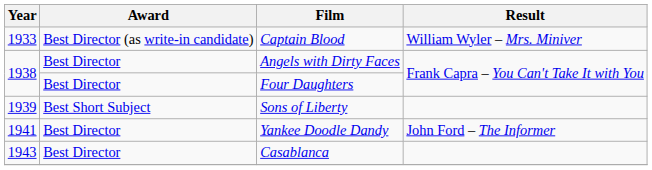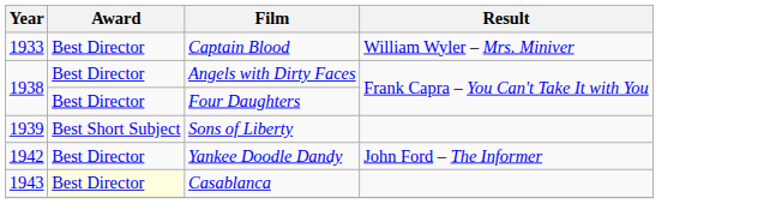Captain Blood | Award: Best Director (as write-in candidate) -> Best Director
Yankee Doodle Dandy | Year: 1941 -> 1942
Casablanca | Award: no background -> lightyellow background
